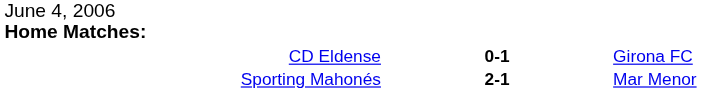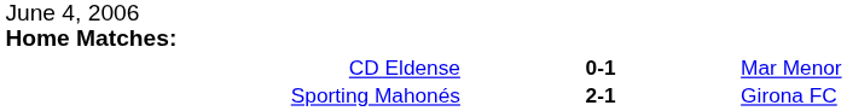CD Eldense | column 3: Girona FC -> Mar Menor
Sporting Mahonés | column 3: Mar Menor -> Girona FC
